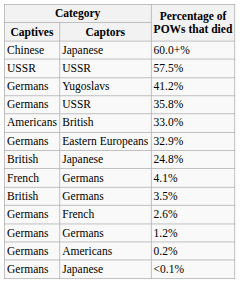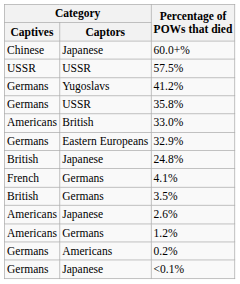2.6% | Category / Captives: Germans -> Americans
2.6% | Category / Captors: French -> Japanese
1.2% | Category / Captives: Germans -> Americans
